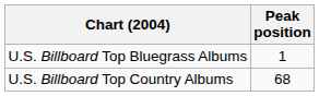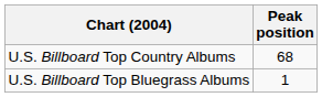rows swapped: U.S. Billboard Top Bluegrass Albums <-> U.S. Billboard Top Country Albums
